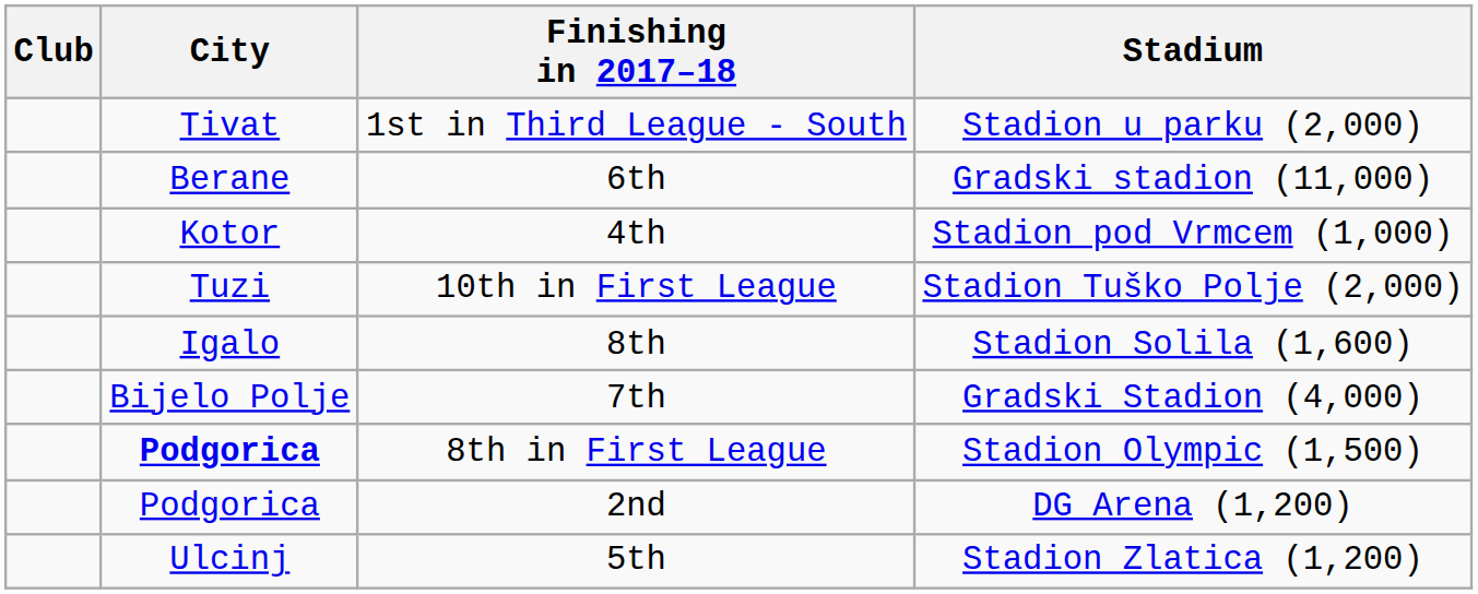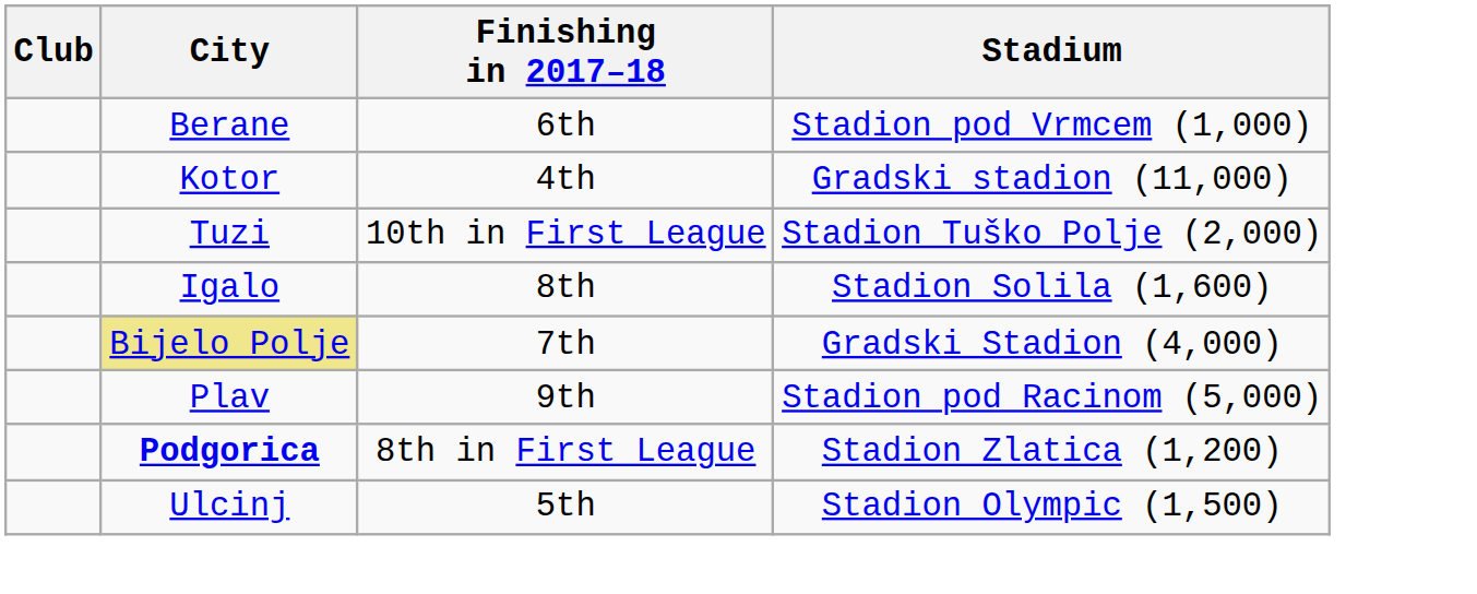- row: Tivat | 1st in Third League - South | Stadion u parku (2,000)
6th | Stadium: Gradski stadion (11,000) -> Stadion pod Vrmcem (1,000)
4th | Stadium: Stadion pod Vrmcem (1,000) -> Gradski stadion (11,000)
7th | City: no background -> khaki background
+ row: Plav | 9th | Stadion pod Racinom (5,000)
8th in First League | Stadium: Stadion Olympic (1,500) -> Stadion Zlatica (1,200)
- row: Podgorica | 2nd | DG Arena (1,200)
5th | Stadium: Stadion Zlatica (1,200) -> Stadion Olympic (1,500)
